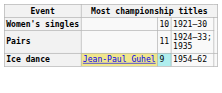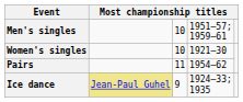+ row: Men's singles | 10 | 1951–57; 1959–61
Pairs | column 4: 1924–33; 1935 -> 1954–62
Ice dance | column 3: paleturquoise background -> no background
Ice dance | column 4: 1954–62 -> 1924–33; 1935
